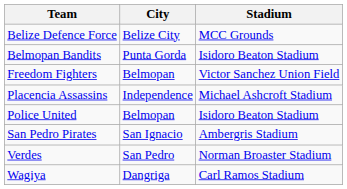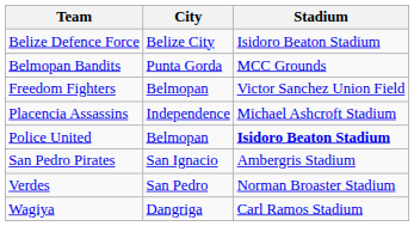Belize Defence Force | Stadium: MCC Grounds -> Isidoro Beaton Stadium
Belmopan Bandits | Stadium: Isidoro Beaton Stadium -> MCC Grounds
Police United | Stadium: normal -> bold
